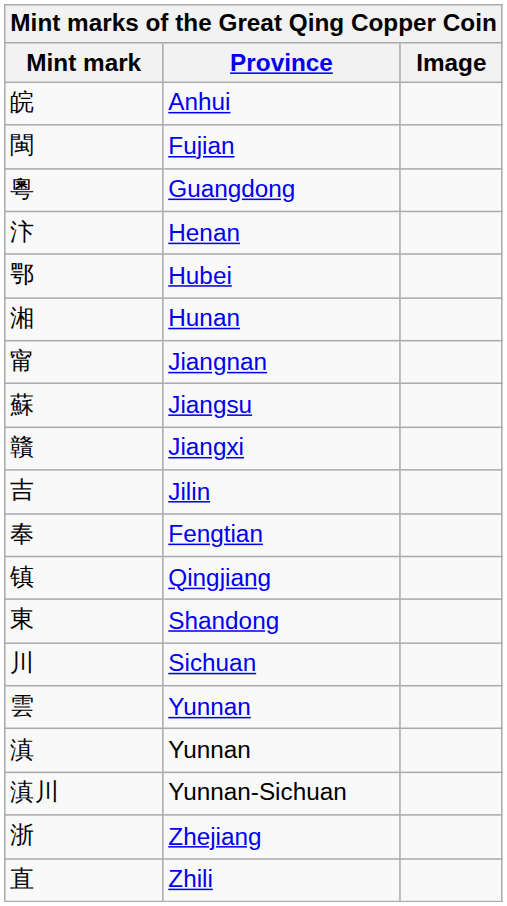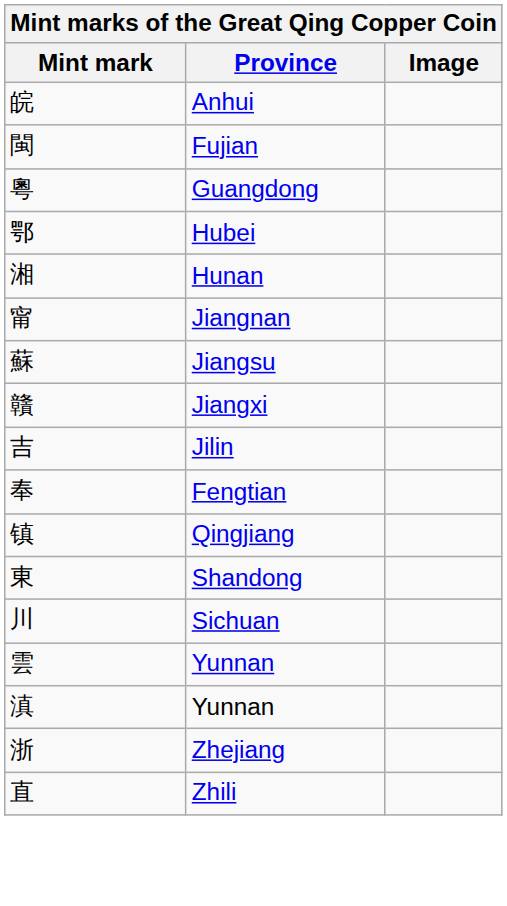- row: 汴 | Henan
- row: 滇川 | Yunnan-Sichuan
